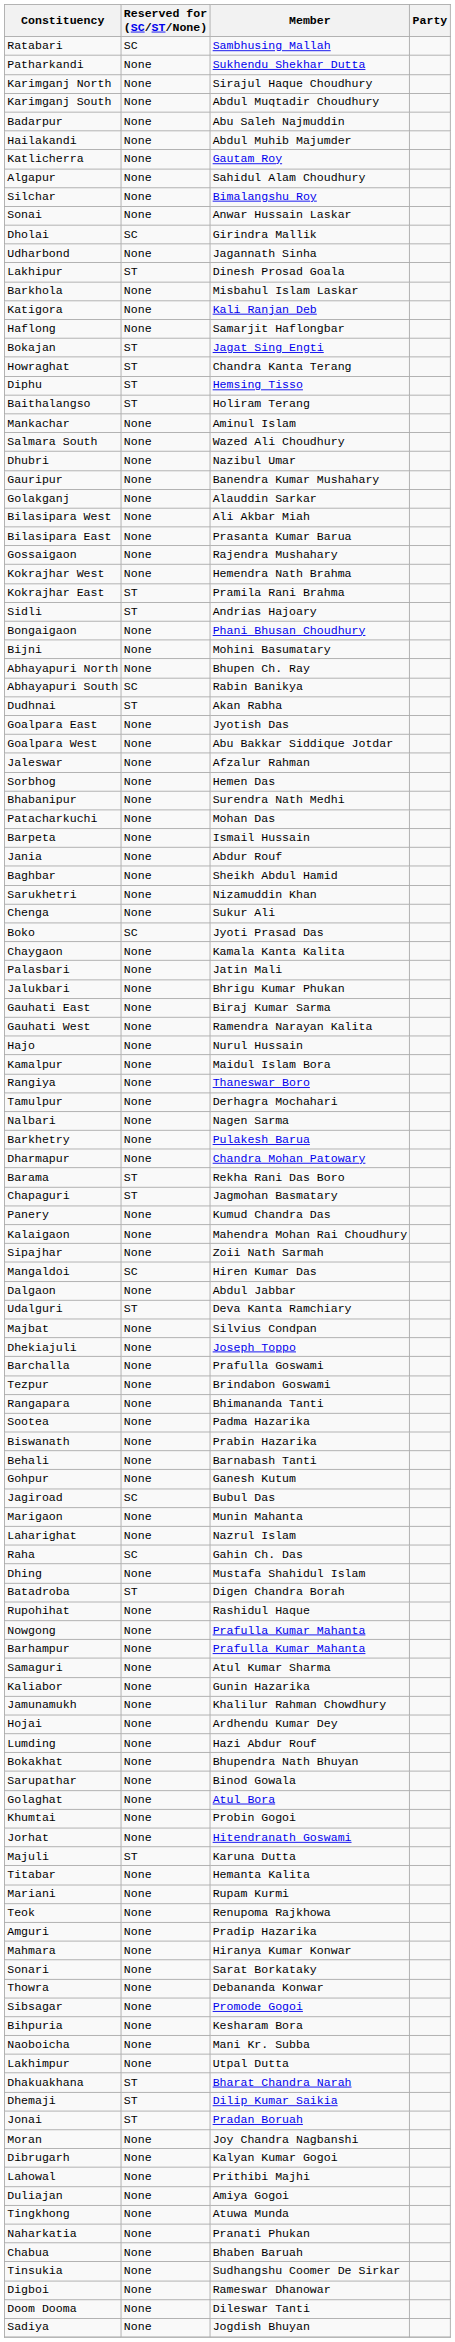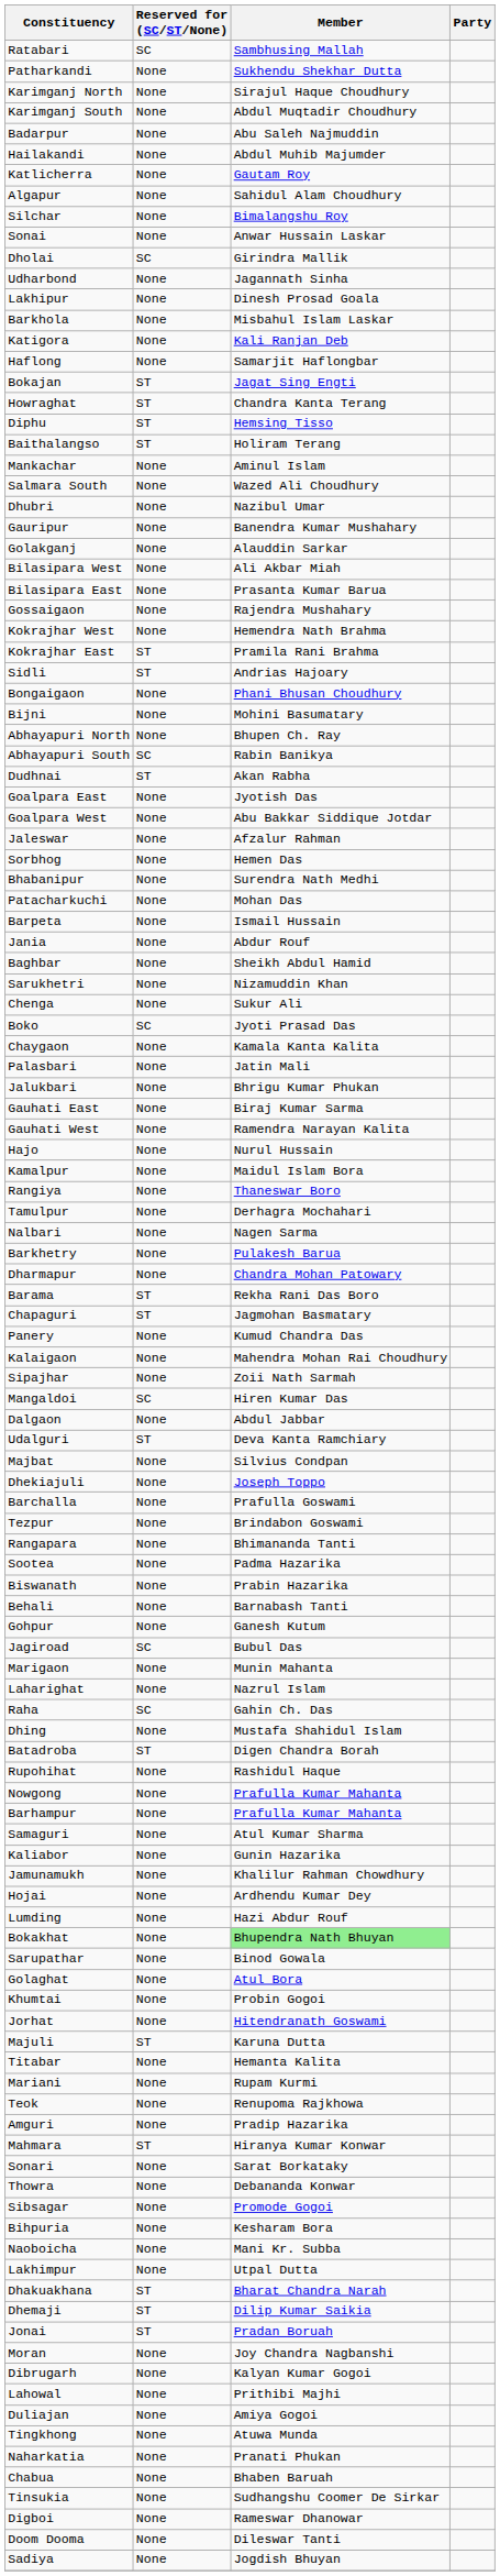Lakhipur | Reserved for (SC/ST/None): ST -> None
Bokakhat | Member: no background -> lightgreen background
Mahmara | Reserved for (SC/ST/None): None -> ST
